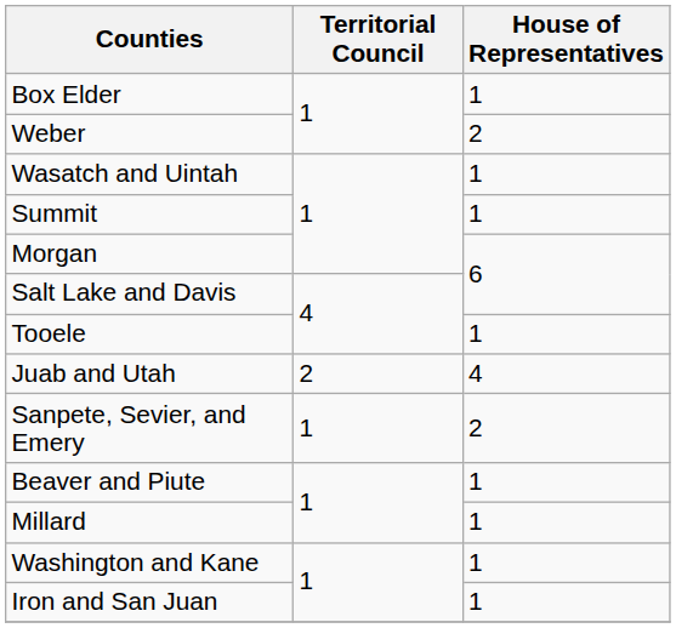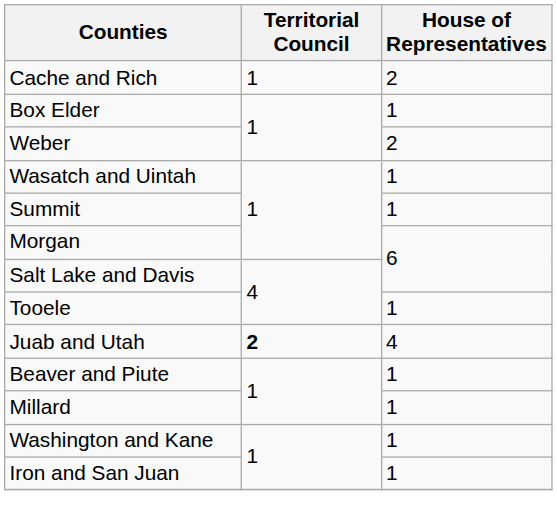+ row: Cache and Rich | 1 | 2
Juab and Utah | Territorial Council: normal -> bold
- row: Sanpete, Sevier, and Emery | 1 | 2
